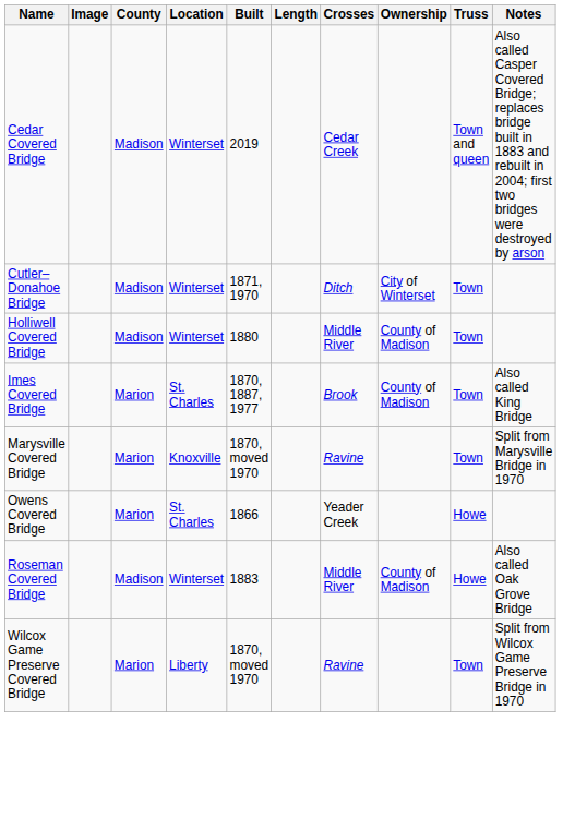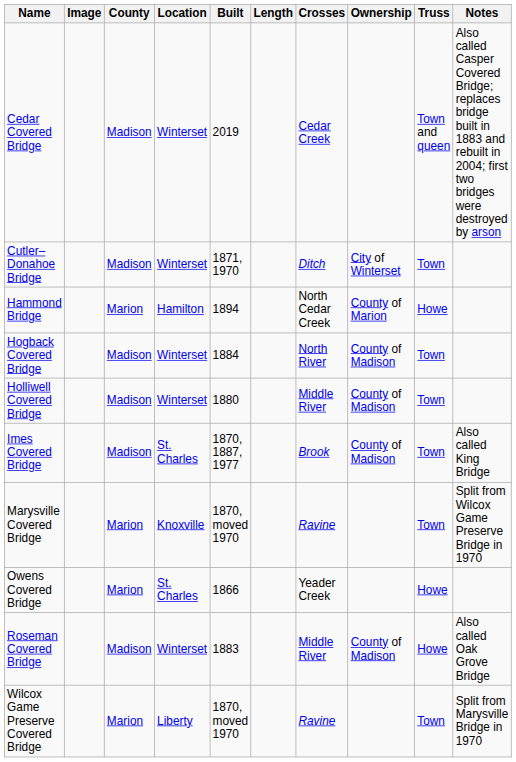+ row: Hammond Bridge | Marion | Hamilton | 1894 | North Cedar Creek | County of Marion | Howe
+ row: Hogback Covered Bridge | Madison | Winterset | 1884 | North River | County of Madison | Town
Imes Covered Bridge | County: Marion -> Madison
Marysville Covered Bridge | Notes: Split from Marysville Bridge in 1970 -> Split from Wilcox Game Preserve Bridge in 1970
Wilcox Game Preserve Covered Bridge | Notes: Split from Wilcox Game Preserve Bridge in 1970 -> Split from Marysville Bridge in 1970
